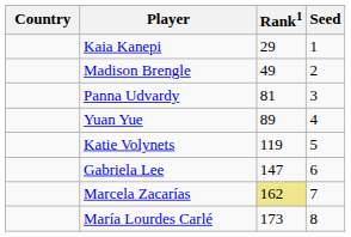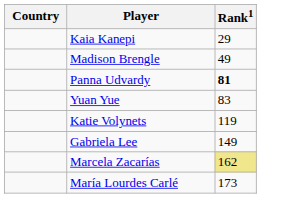- column: Seed | 1 | 2 | 3 | 4 | 5 | 6 | 7 | 8
Panna Udvardy | Rank1: normal -> bold
Yuan Yue | Rank1: 89 -> 83
Gabriela Lee | Rank1: 147 -> 149
